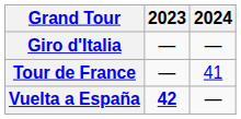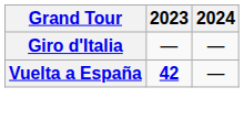- row: Tour de France | — | 41
